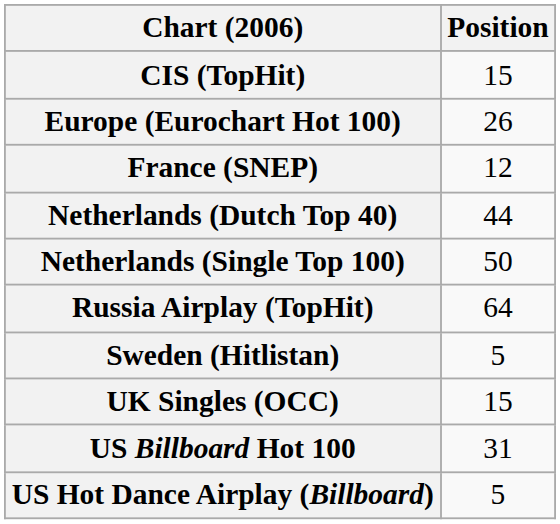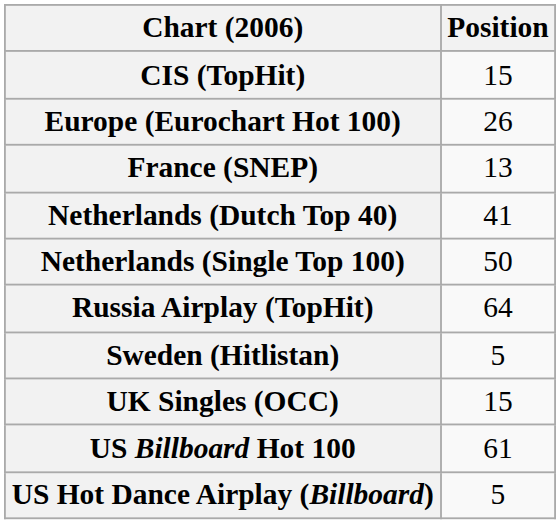France (SNEP) | Position: 12 -> 13
Netherlands (Dutch Top 40) | Position: 44 -> 41
US Billboard Hot 100 | Position: 31 -> 61
